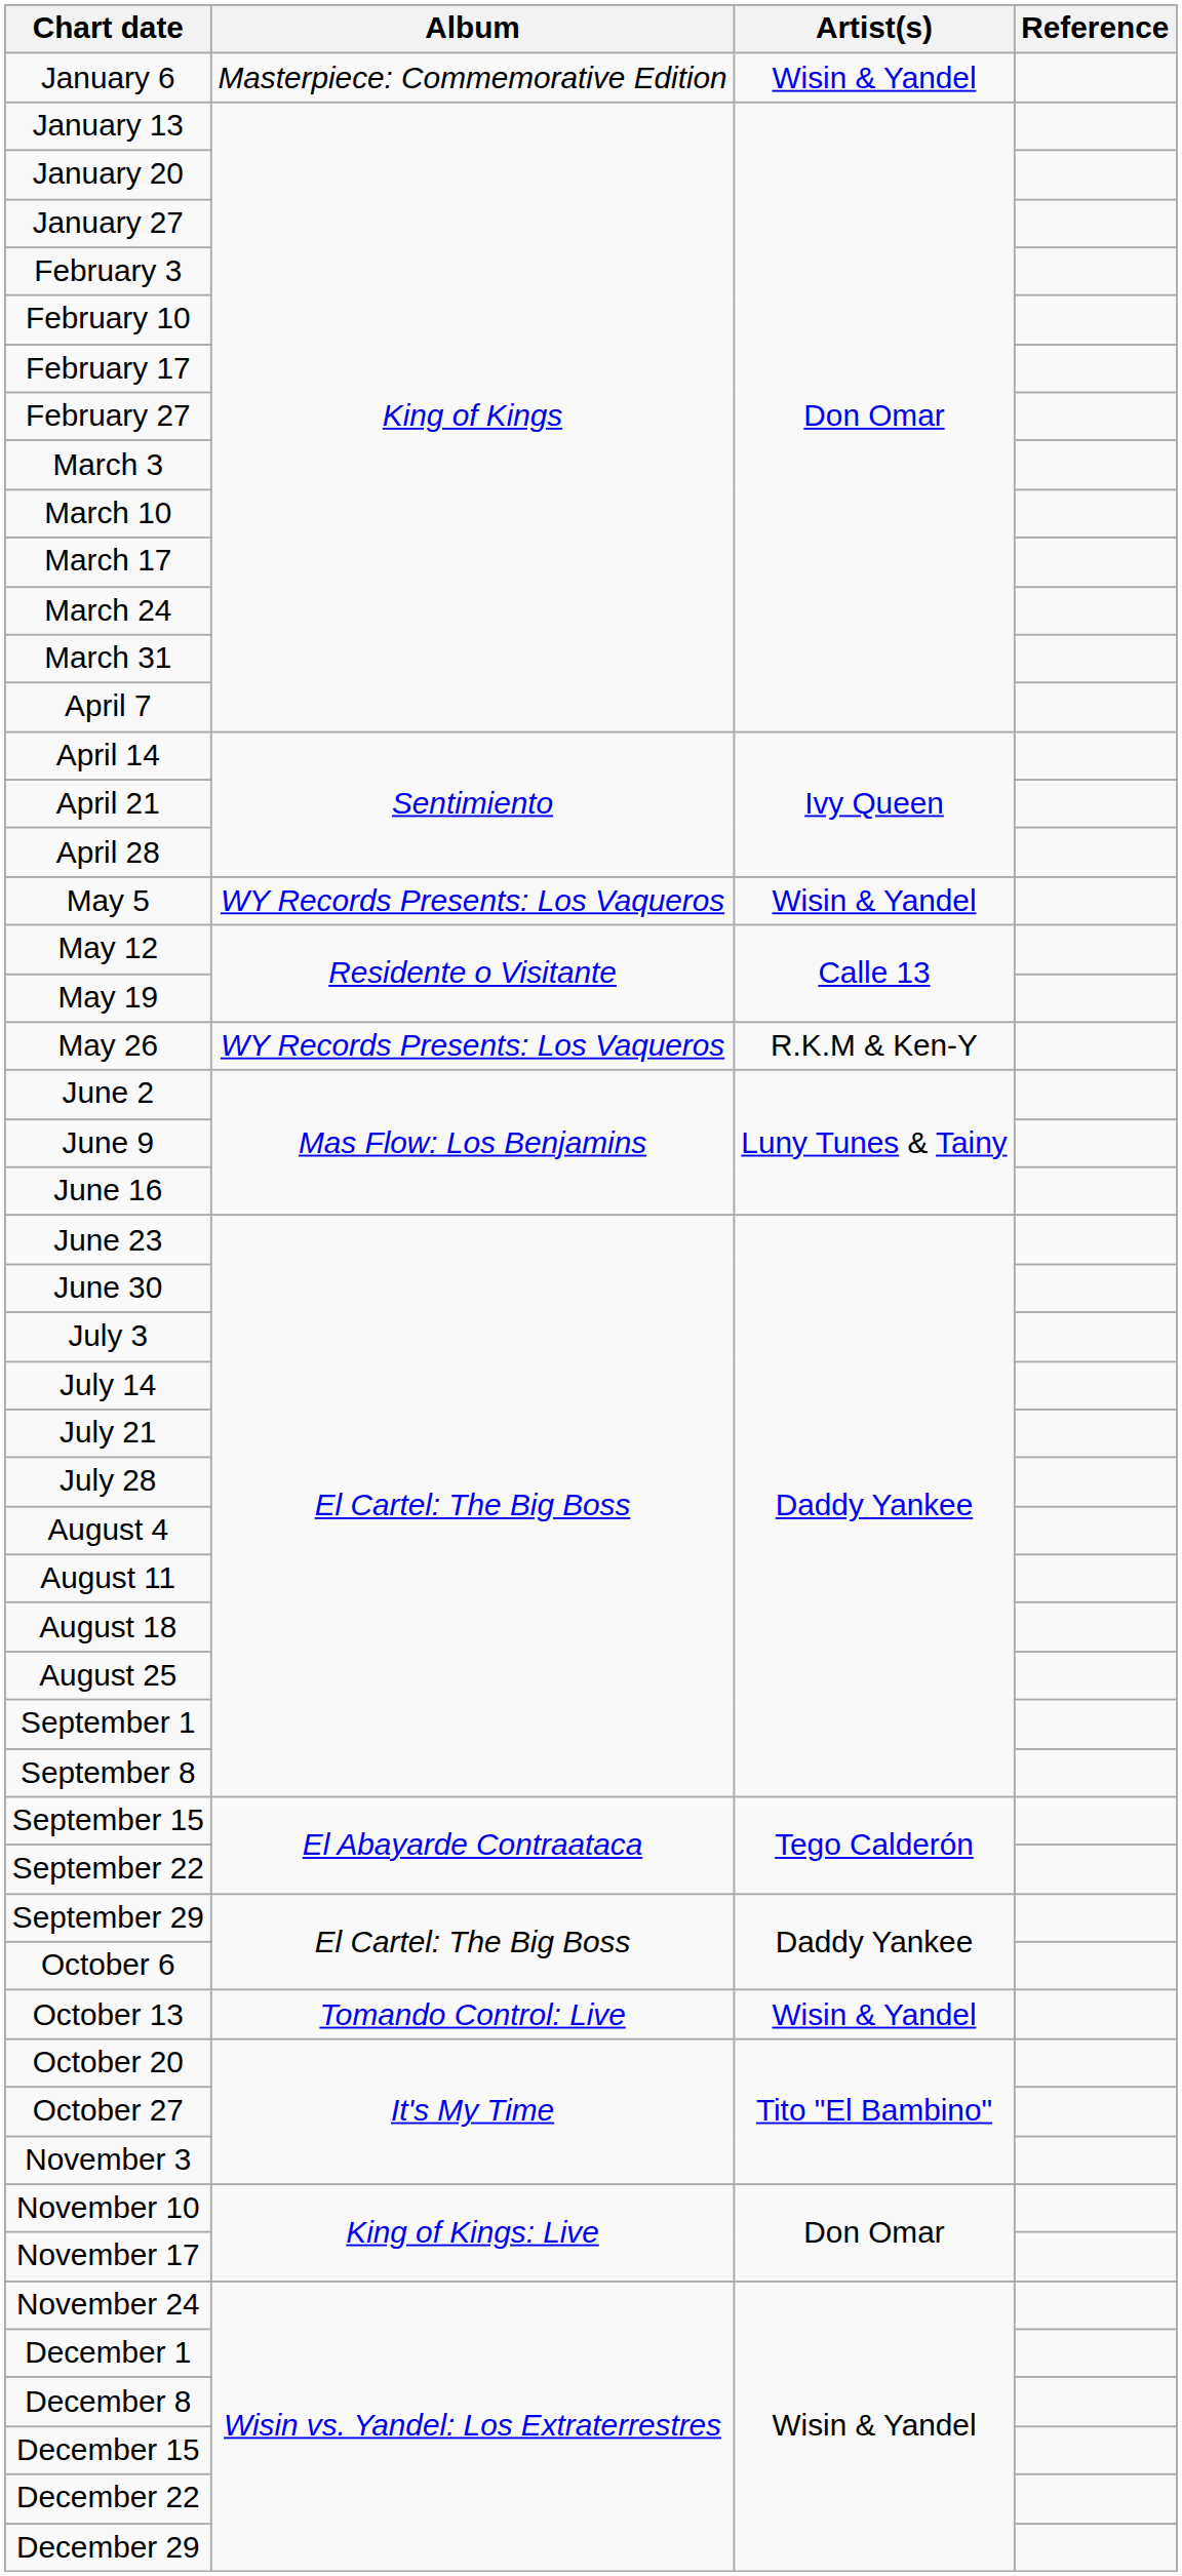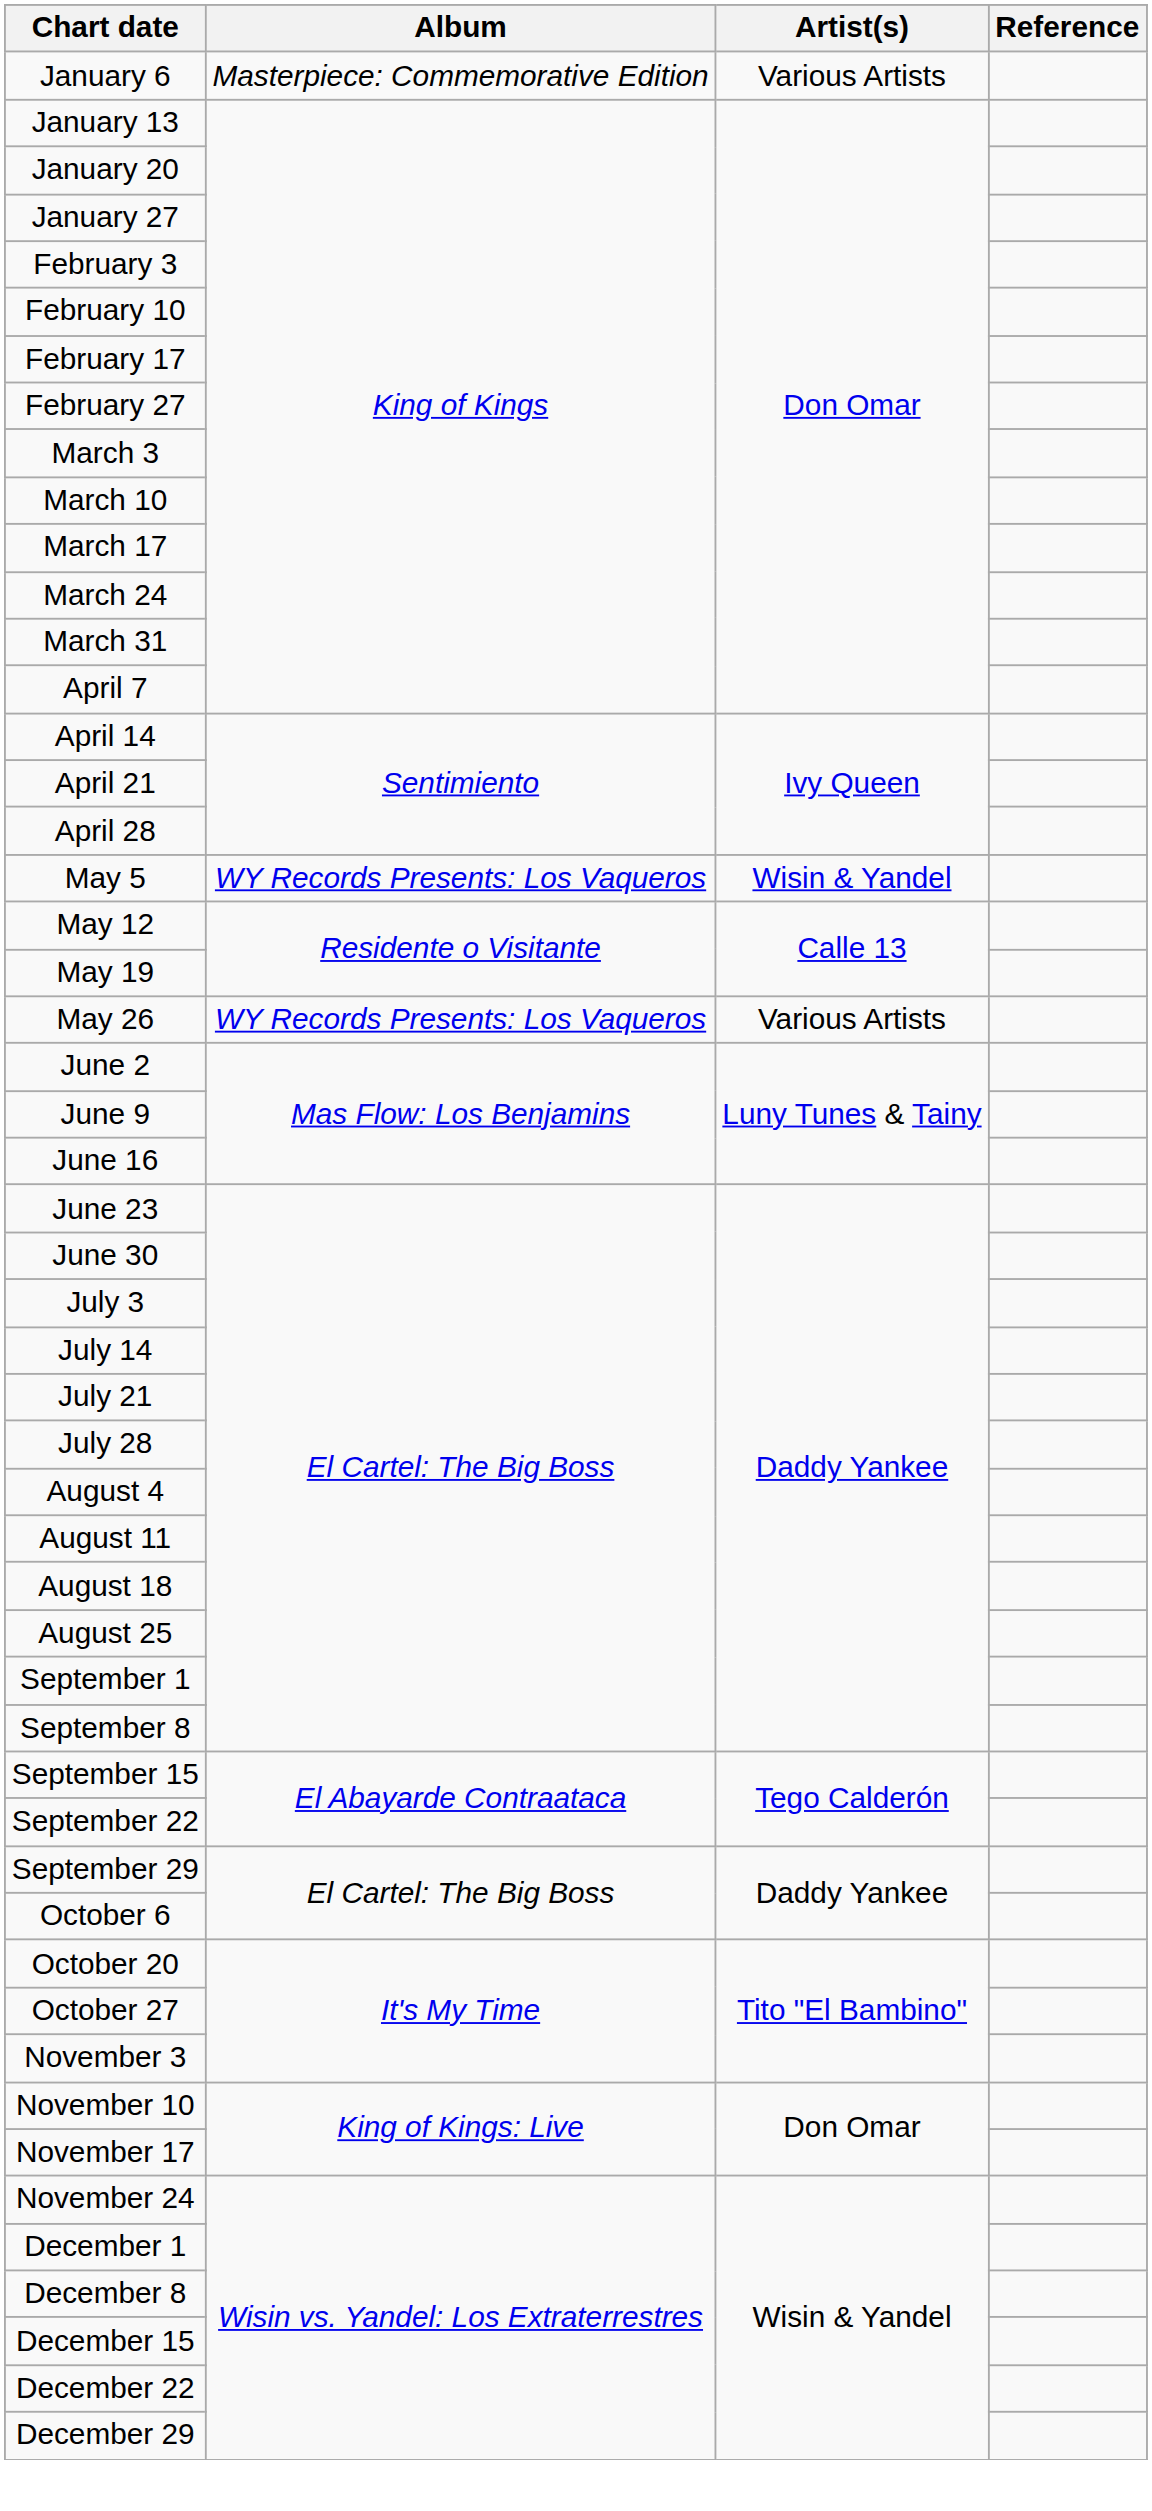January 6 | Artist(s): Wisin & Yandel -> Various Artists
May 26 | Artist(s): R.K.M & Ken-Y -> Various Artists
- row: October 13 | Tomando Control: Live | Wisin & Yandel
